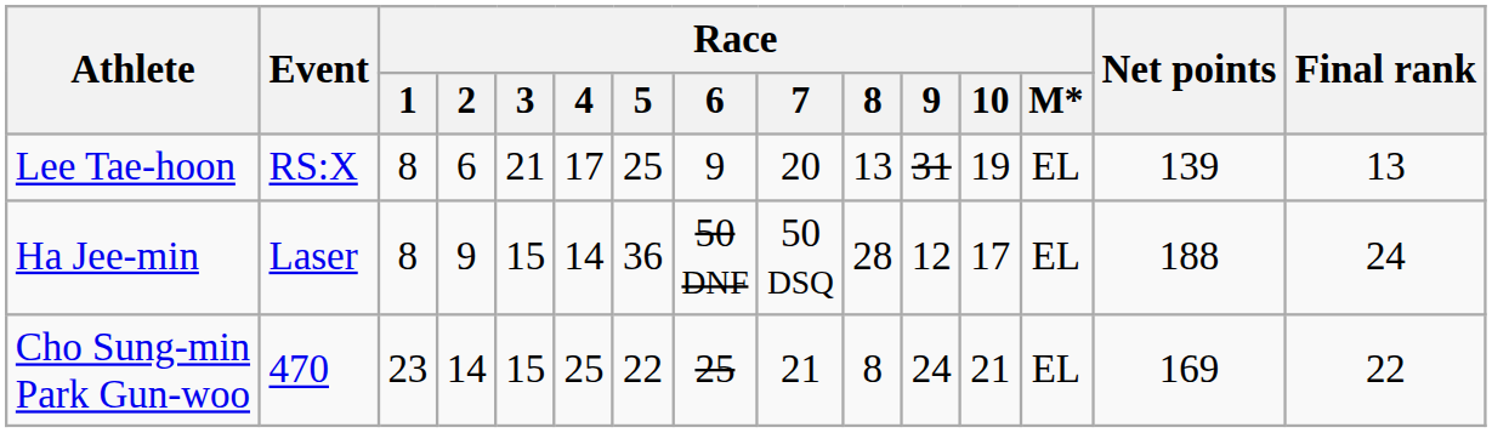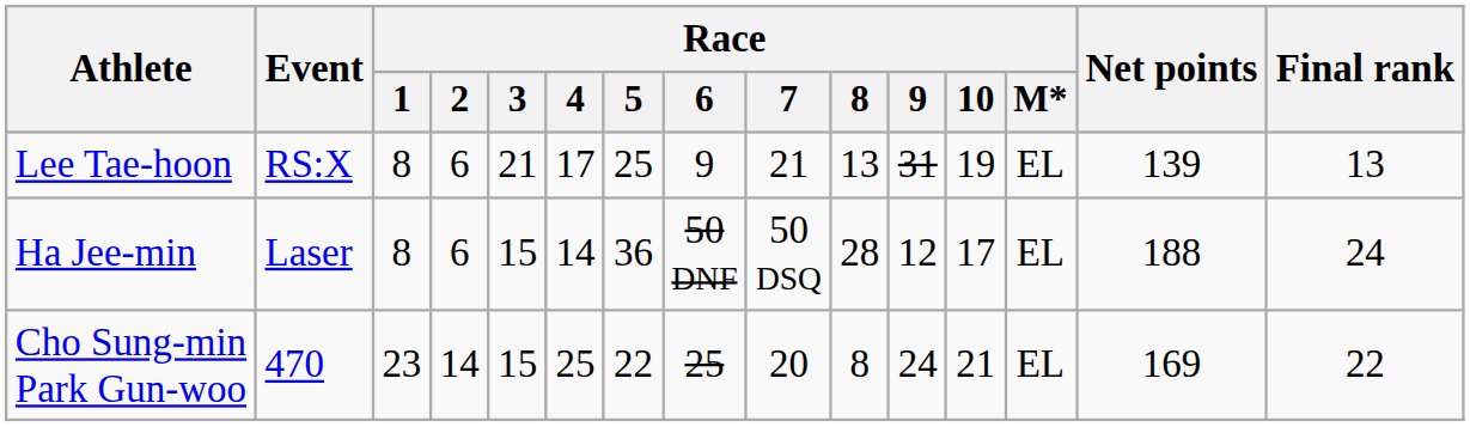Lee Tae-hoon | Race / 7: 20 -> 21
Ha Jee-min | Race / 2: 9 -> 6
Cho Sung-min Park Gun-woo | Race / 7: 21 -> 20
